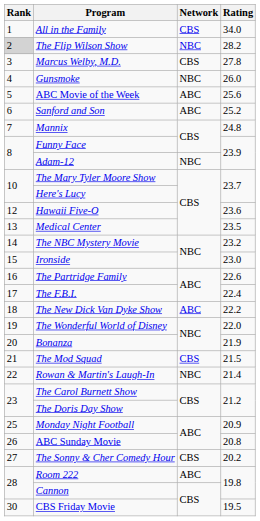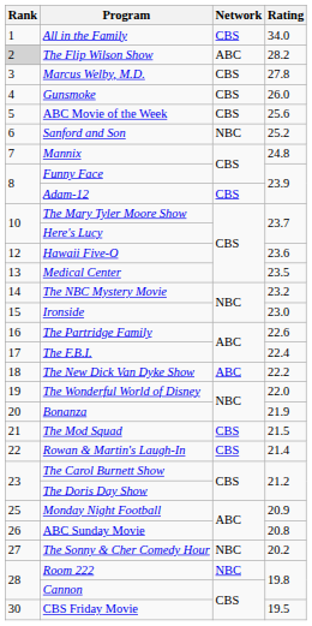The Flip Wilson Show | Network: NBC -> ABC
Gunsmoke | Network: NBC -> CBS
ABC Movie of the Week | Network: ABC -> CBS
Sanford and Son | Network: ABC -> NBC
Adam-12 | Network: NBC -> CBS
Rowan & Martin's Laugh-In | Network: NBC -> CBS
The Sonny & Cher Comedy Hour | Network: CBS -> NBC
Room 222 | Network: ABC -> NBC
